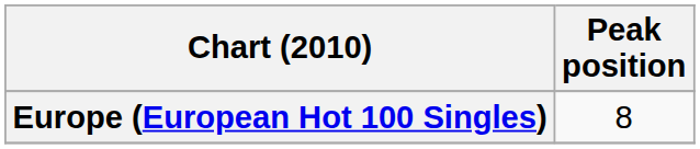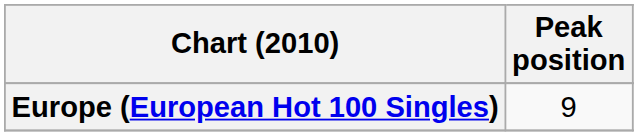Europe (European Hot 100 Singles) | Peak position: 8 -> 9
